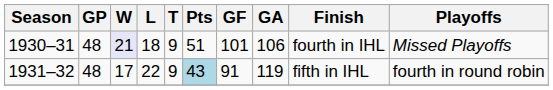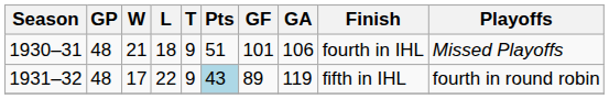1930–31 | W: lavender background -> no background
1931–32 | GF: 91 -> 89
